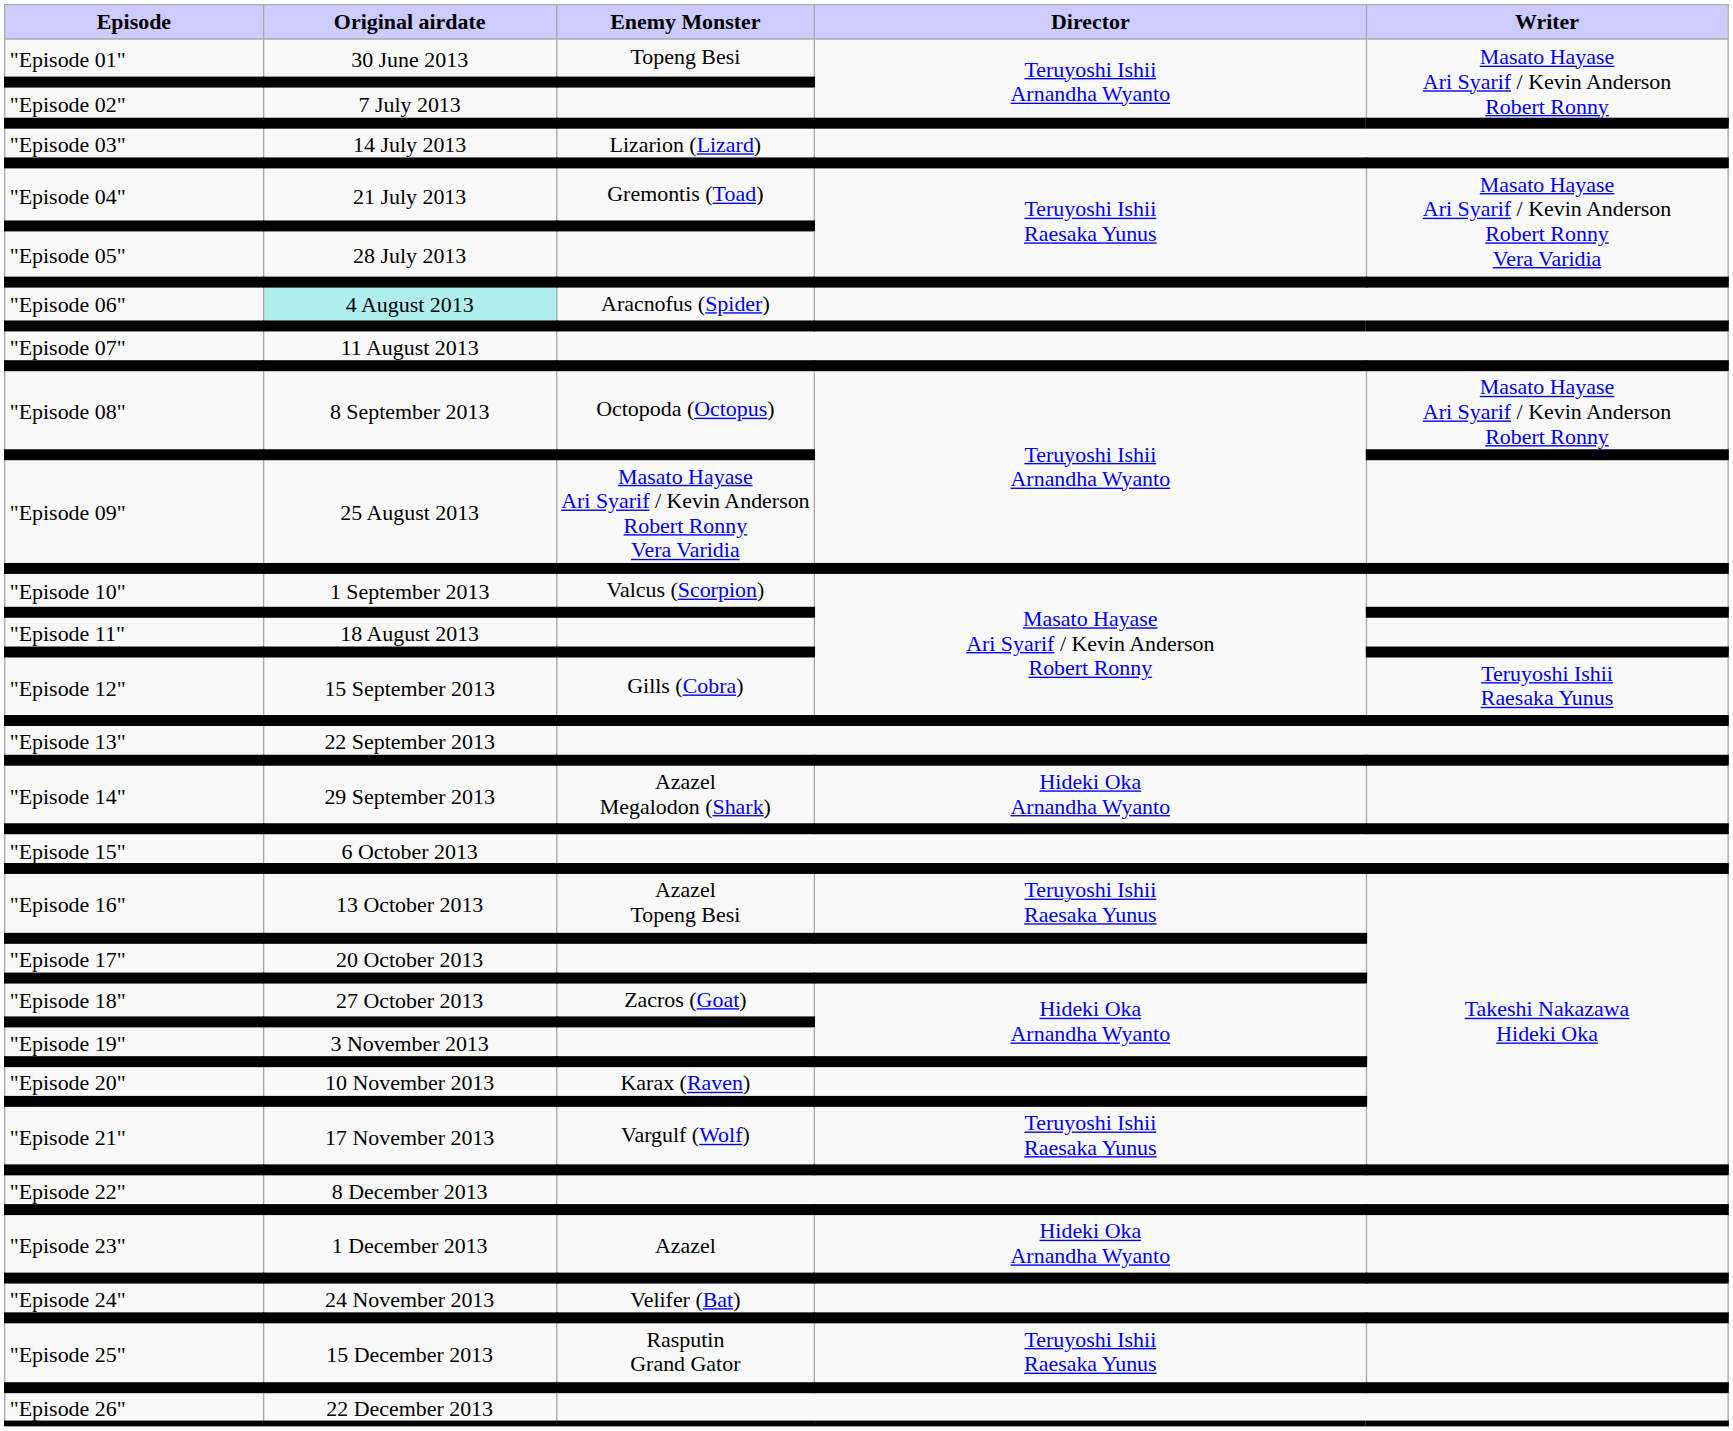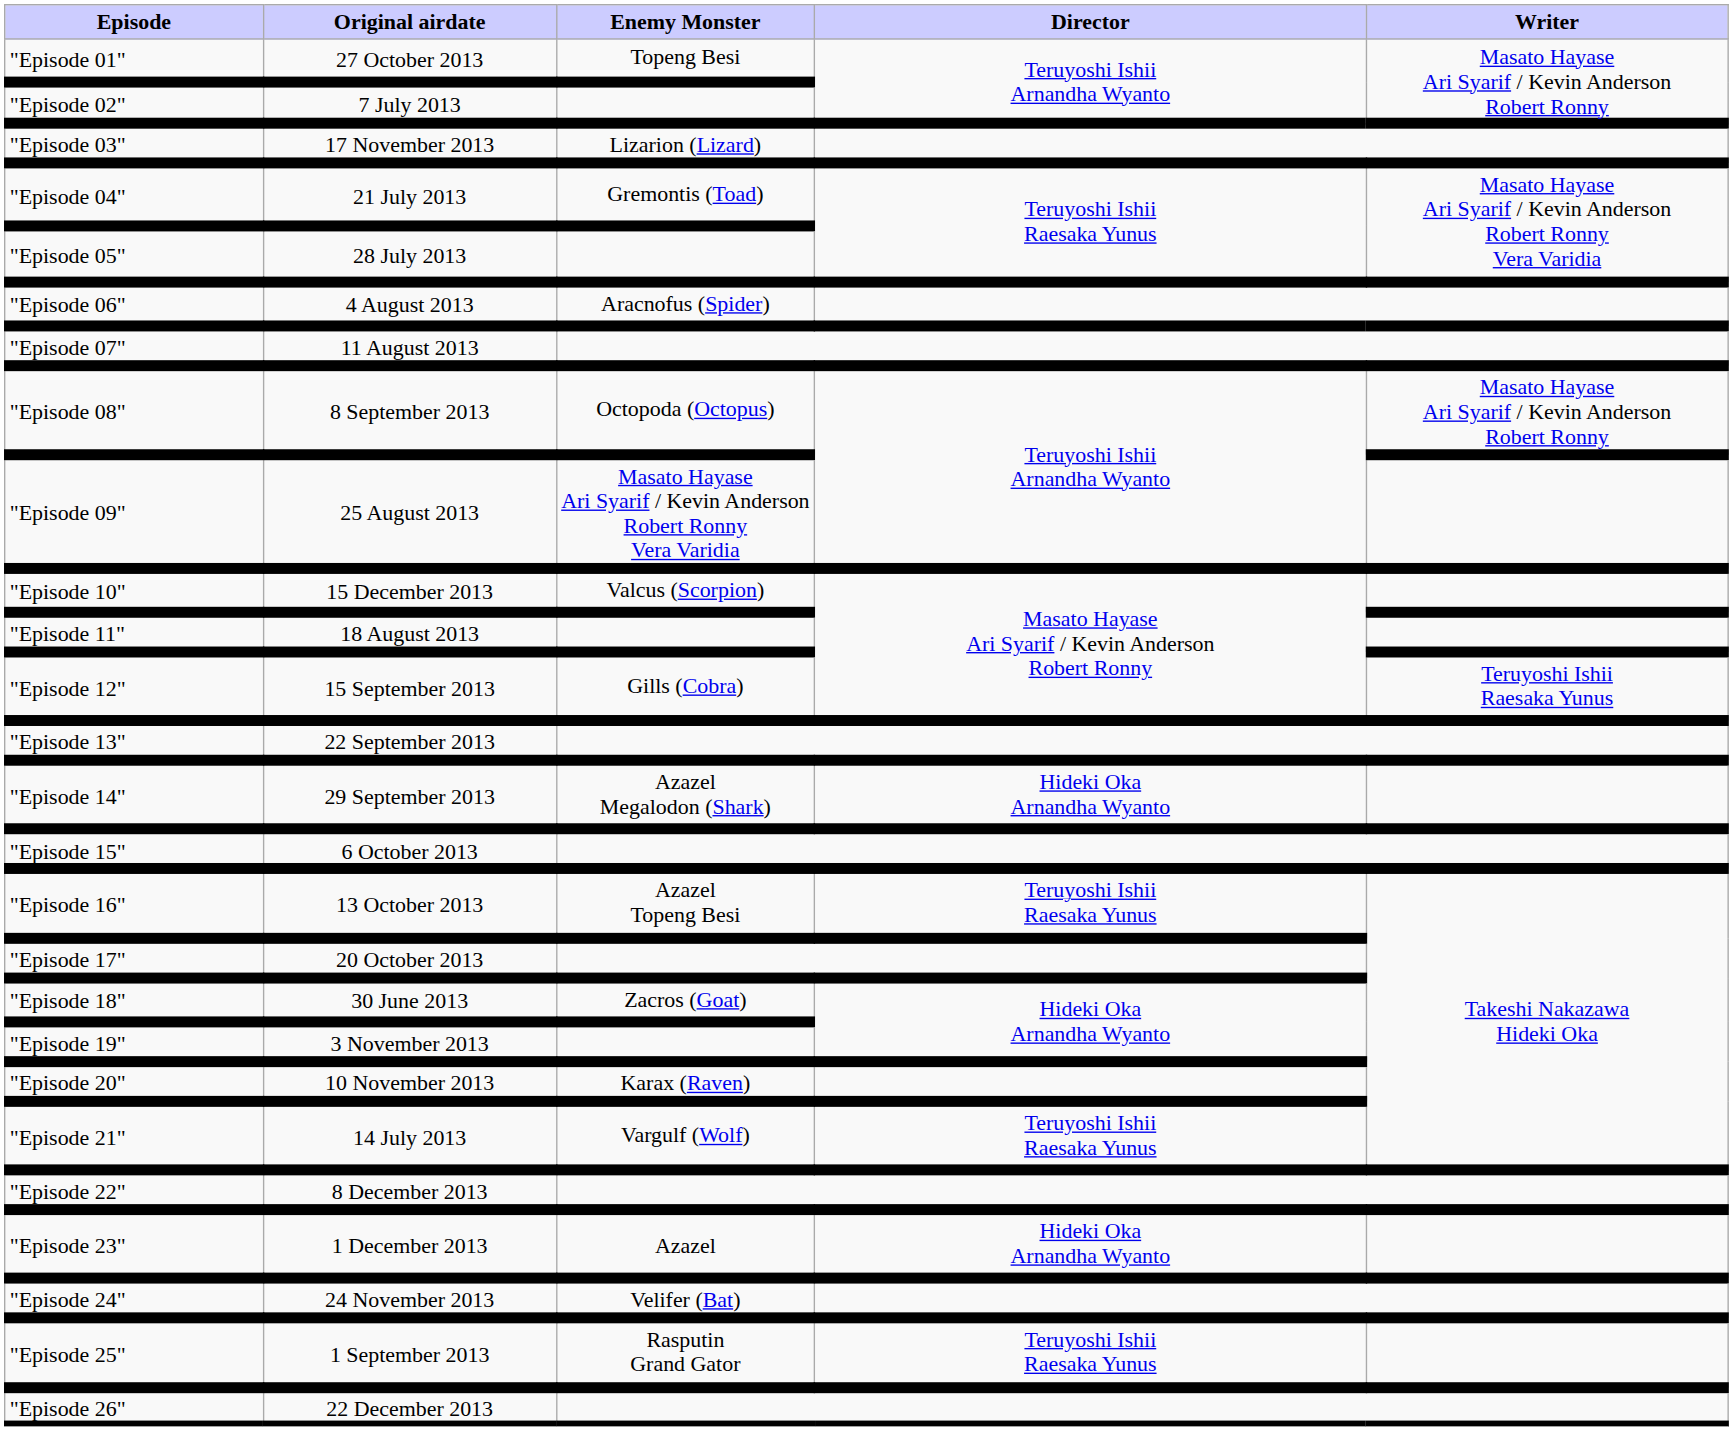"Episode 01" | Original airdate: 30 June 2013 -> 27 October 2013
"Episode 03" | Original airdate: 14 July 2013 -> 17 November 2013
"Episode 06" | Original airdate: paleturquoise background -> no background
"Episode 10" | Original airdate: 1 September 2013 -> 15 December 2013
"Episode 18" | Original airdate: 27 October 2013 -> 30 June 2013
"Episode 21" | Original airdate: 17 November 2013 -> 14 July 2013
"Episode 25" | Original airdate: 15 December 2013 -> 1 September 2013
